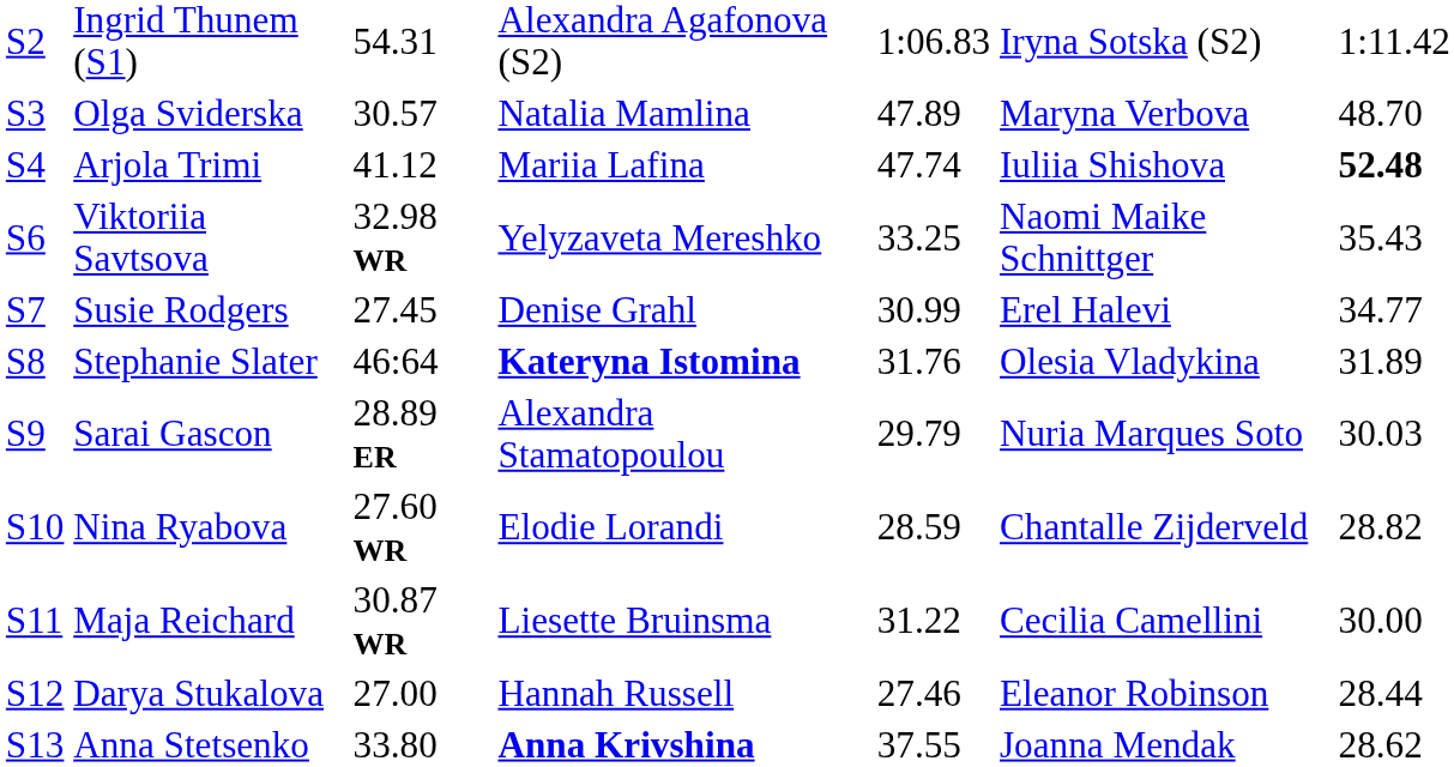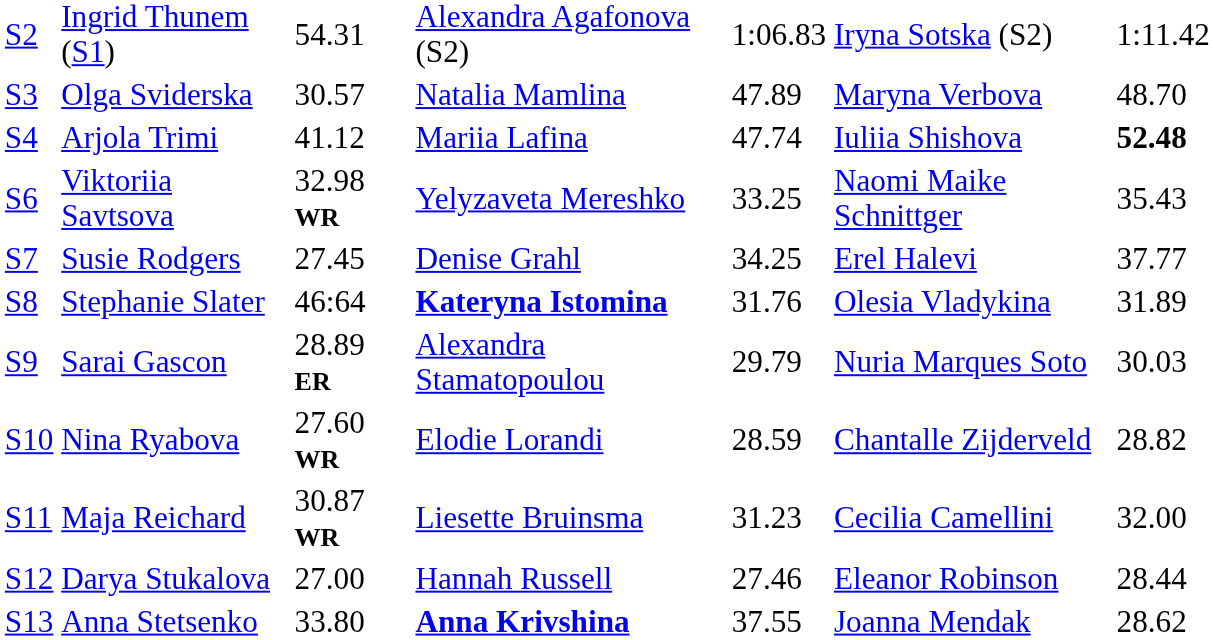Susie Rodgers | column 5: 30.99 -> 34.25
Susie Rodgers | column 7: 34.77 -> 37.77
Maja Reichard | column 5: 31.22 -> 31.23
Maja Reichard | column 7: 30.00 -> 32.00
